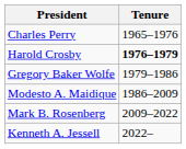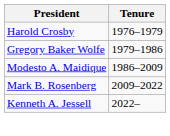- row: Charles Perry | 1965–1976
Harold Crosby | Tenure: bold -> normal
